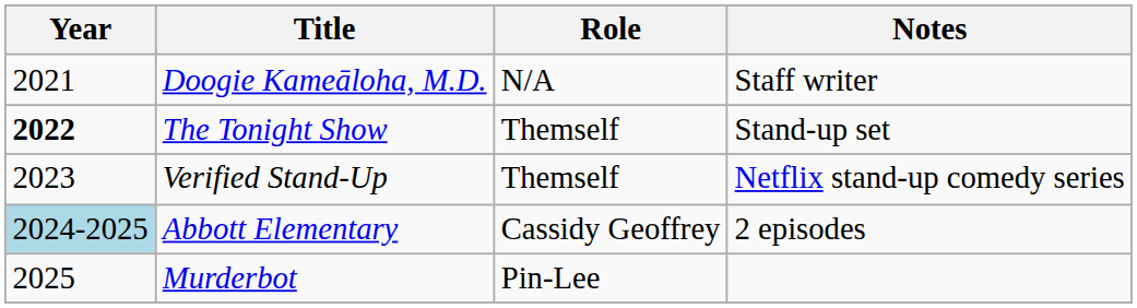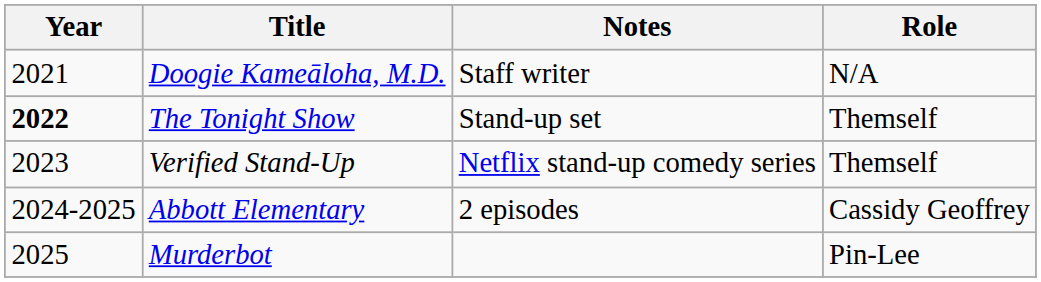columns swapped: Role <-> Notes
Abbott Elementary | Year: lightblue background -> no background
